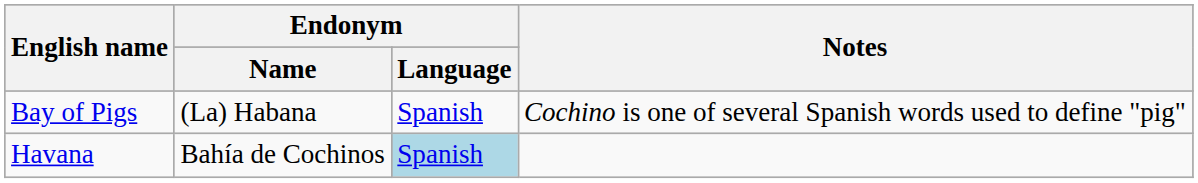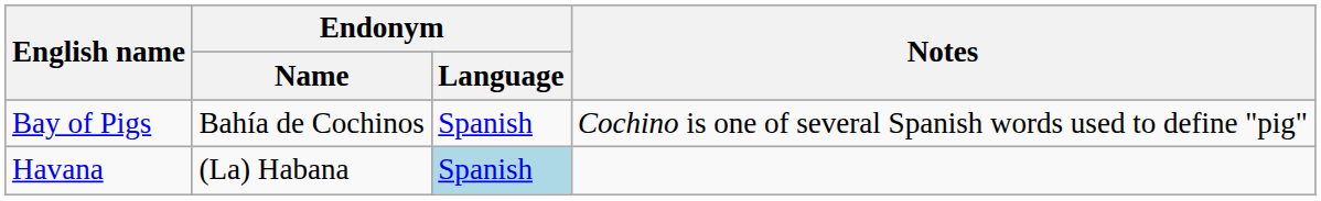Bay of Pigs | Endonym / Name: (La) Habana -> Bahía de Cochinos
Havana | Endonym / Name: Bahía de Cochinos -> (La) Habana
